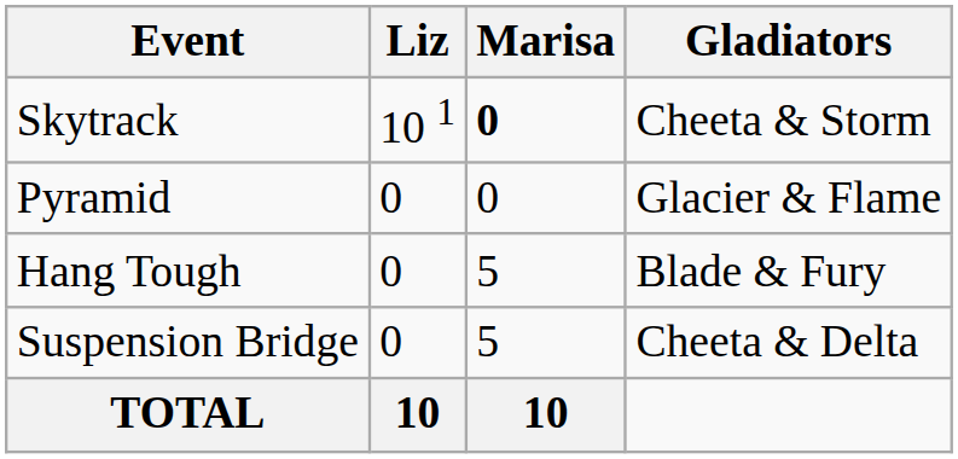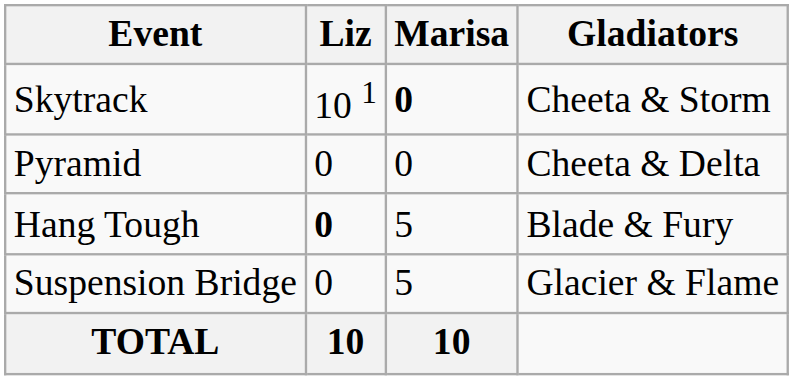Pyramid | Gladiators: Glacier & Flame -> Cheeta & Delta
Hang Tough | Liz: normal -> bold
Suspension Bridge | Gladiators: Cheeta & Delta -> Glacier & Flame
